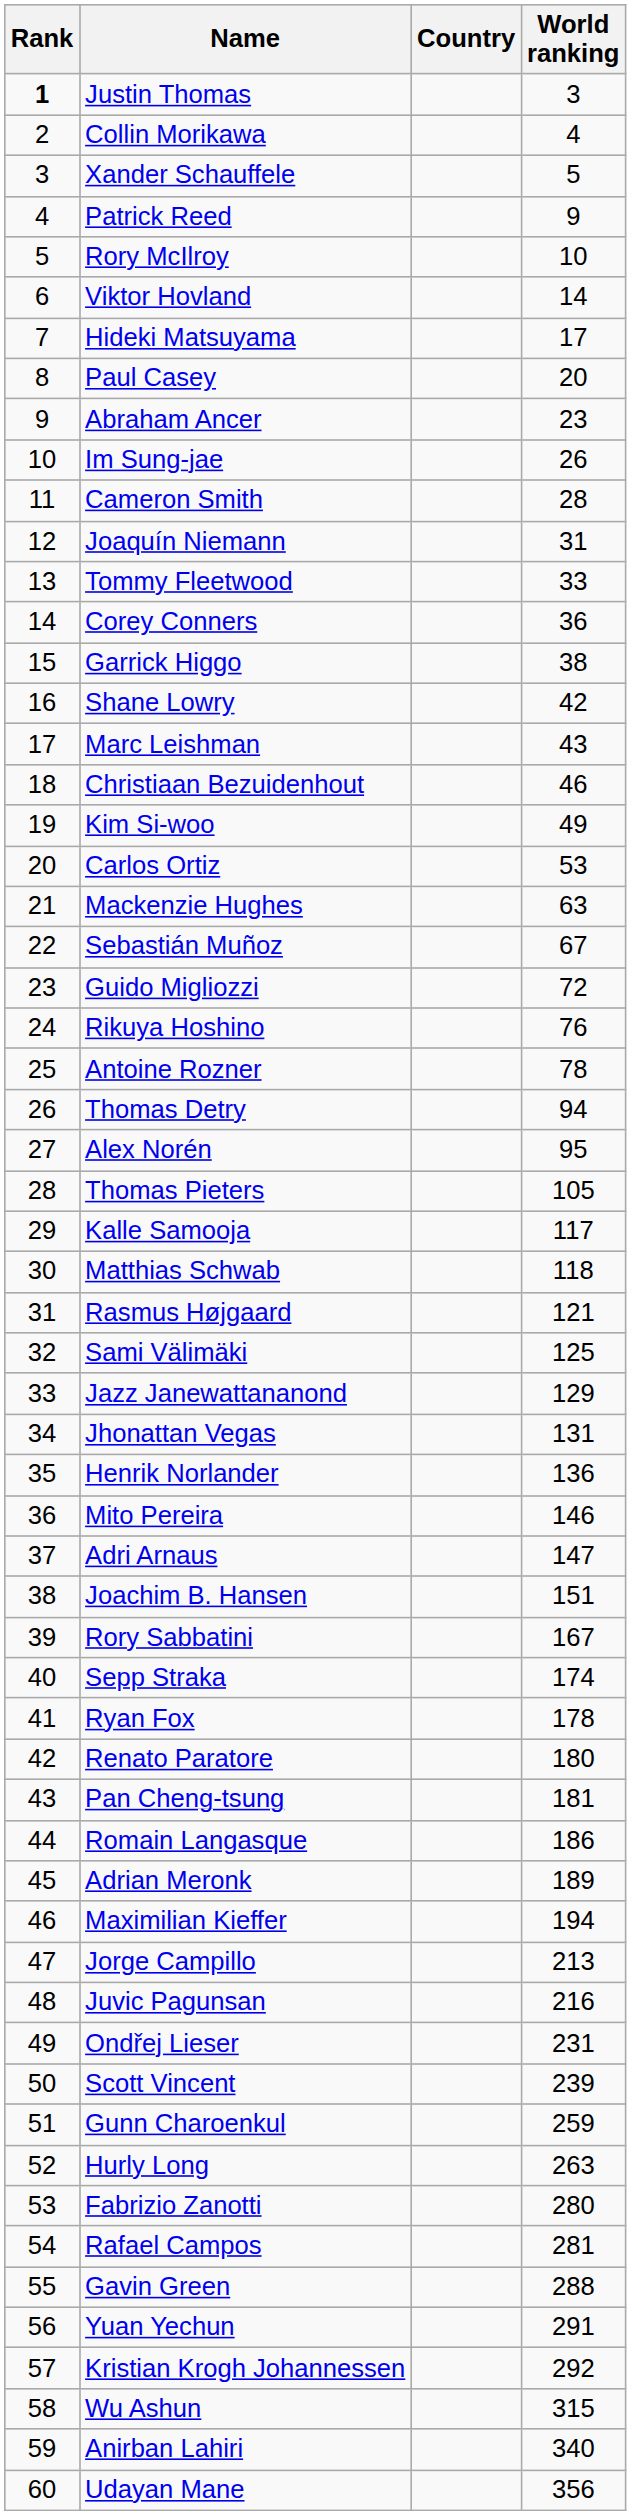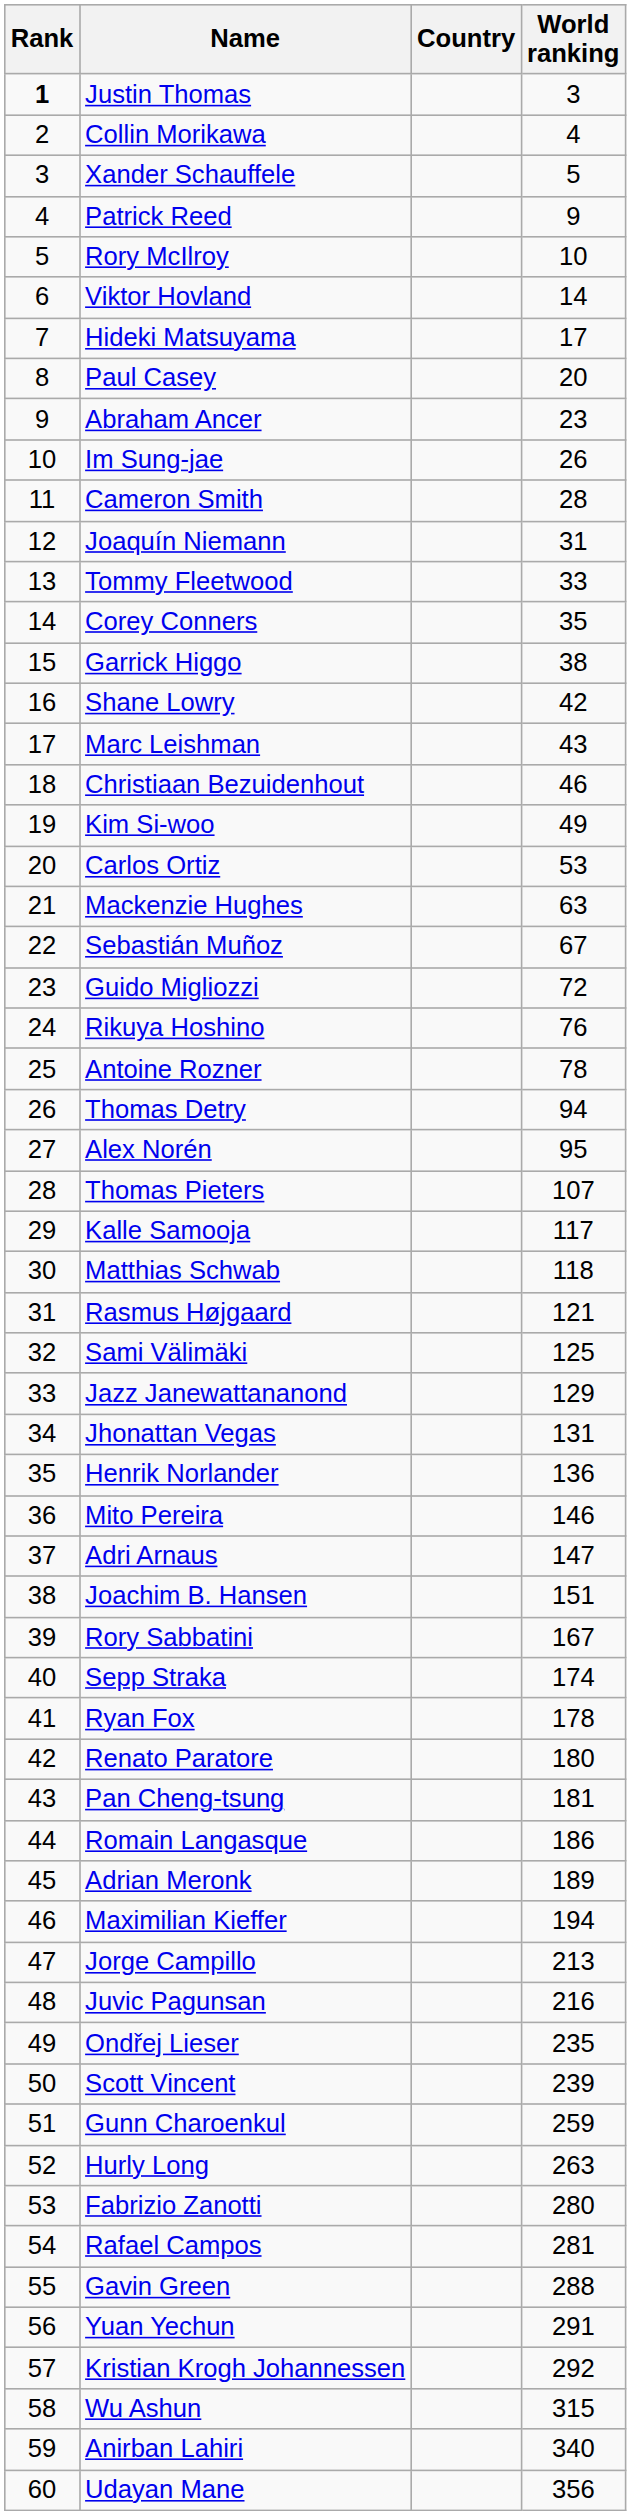Corey Conners | World ranking: 36 -> 35
Thomas Pieters | World ranking: 105 -> 107
Ondřej Lieser | World ranking: 231 -> 235
